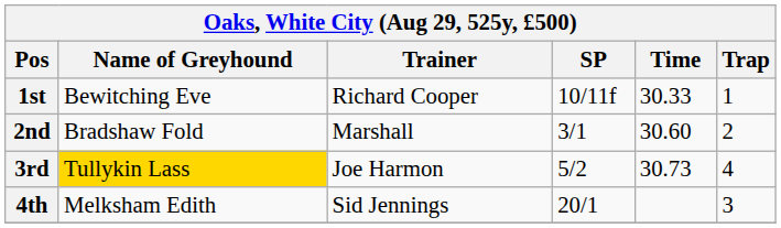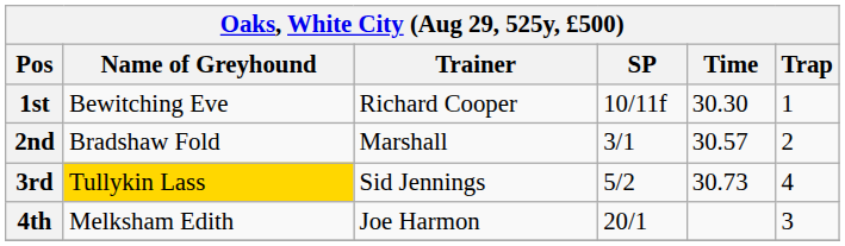1st | Time: 30.33 -> 30.30
2nd | Time: 30.60 -> 30.57
3rd | Trainer: Joe Harmon -> Sid Jennings
4th | Trainer: Sid Jennings -> Joe Harmon
